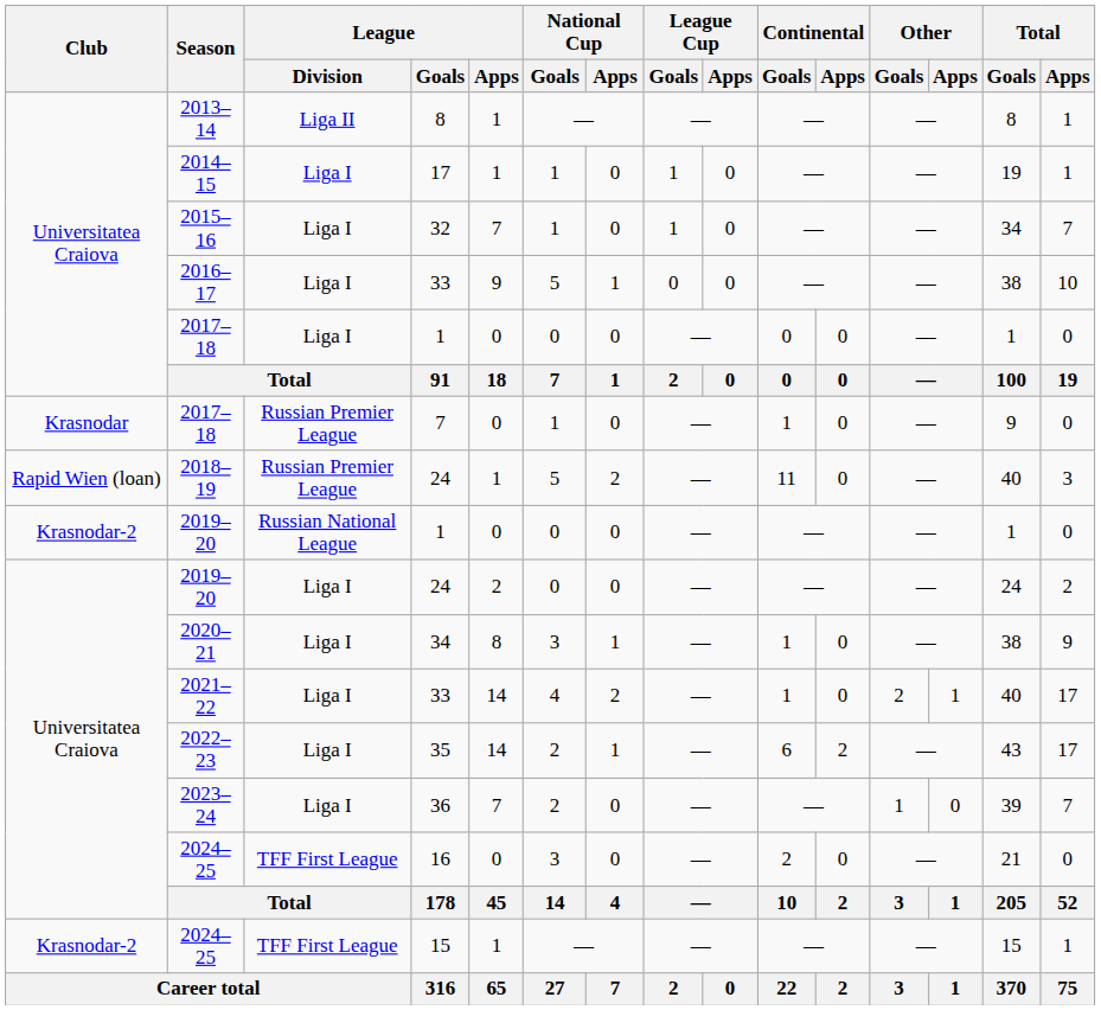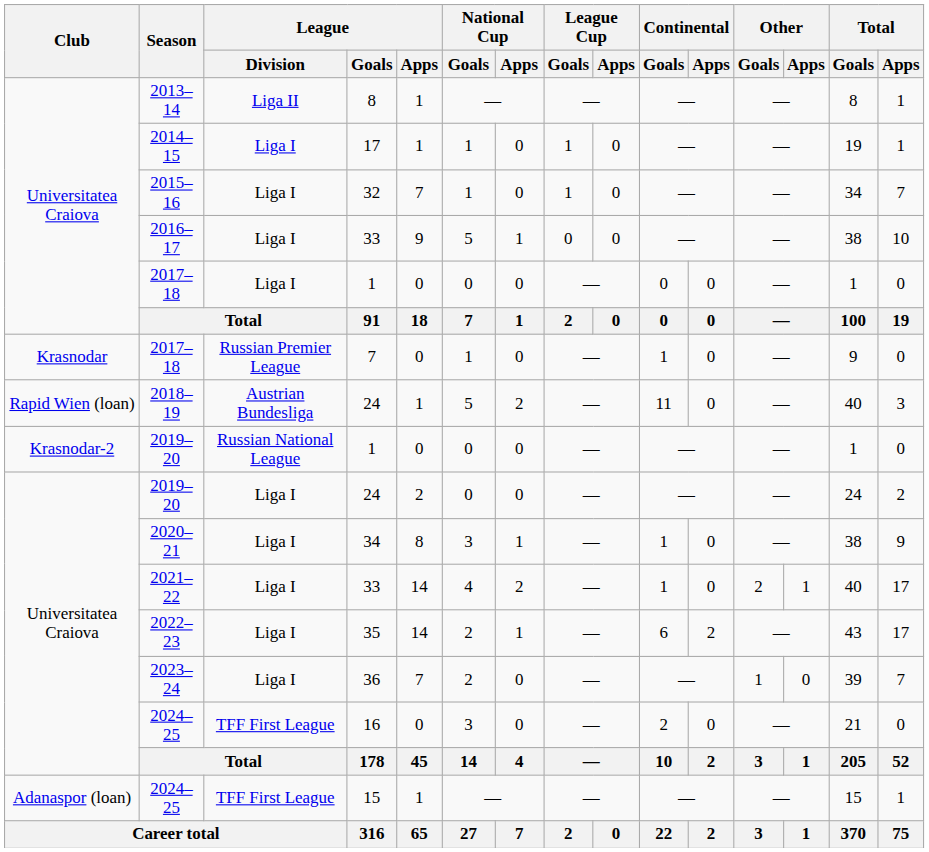2018–19 | League / Division: Russian Premier League -> Austrian Bundesliga
2024–25 / 15 | Club: Krasnodar-2 -> Adanaspor (loan)
